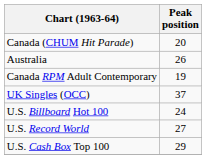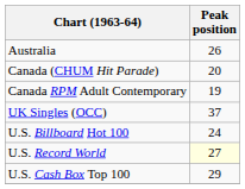rows swapped: Australia <-> Canada (CHUM Hit Parade)
U.S. Record World | Peak position: no background -> lightyellow background
